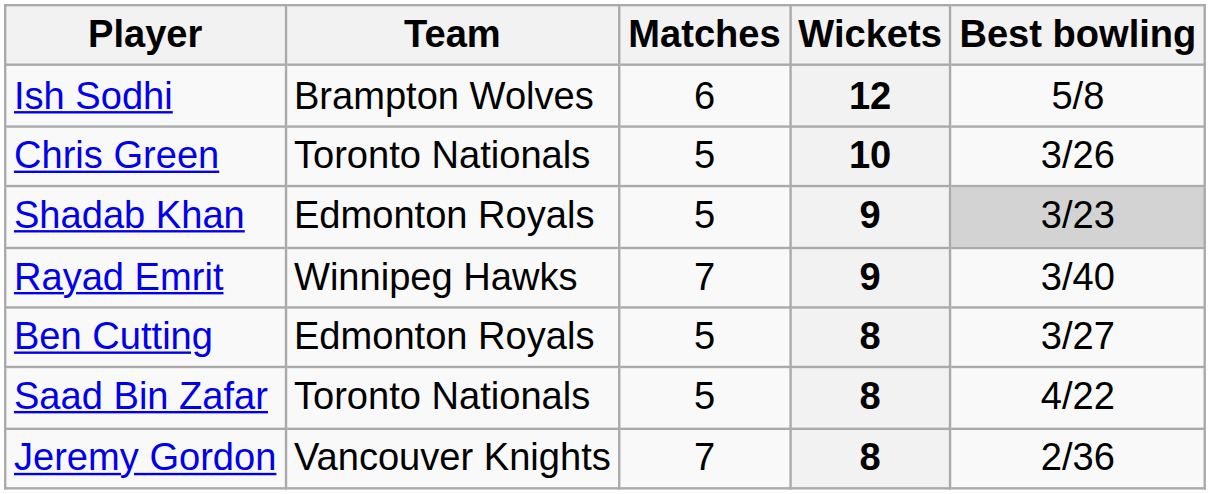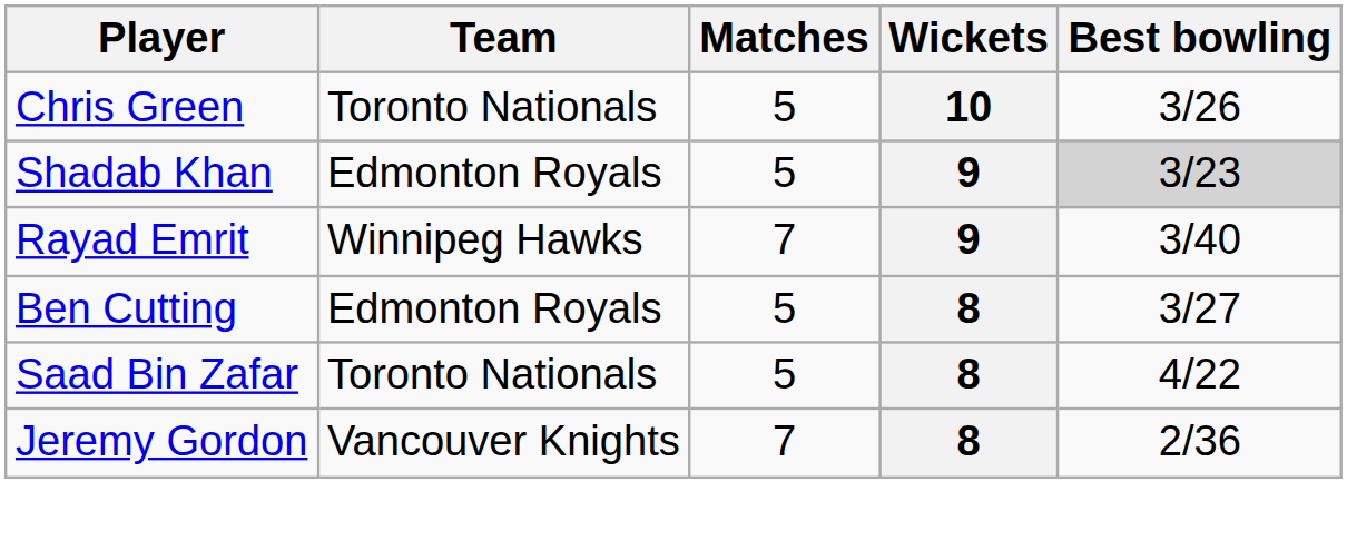- row: Ish Sodhi | Brampton Wolves | 6 | 12 | 5/8
